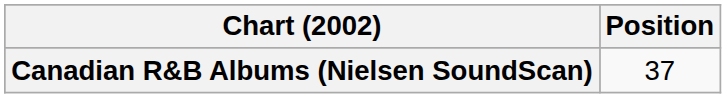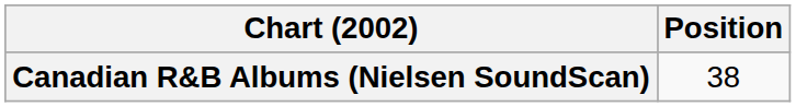Canadian R&B Albums (Nielsen SoundScan) | Position: 37 -> 38
